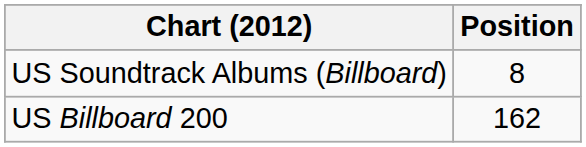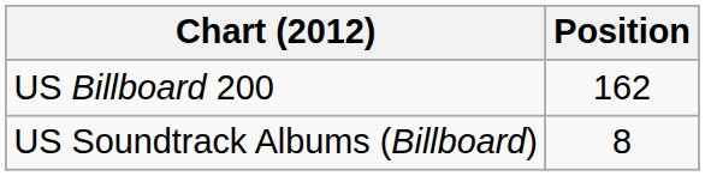rows swapped: US Billboard 200 <-> US Soundtrack Albums (Billboard)
